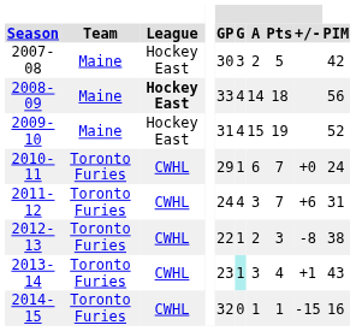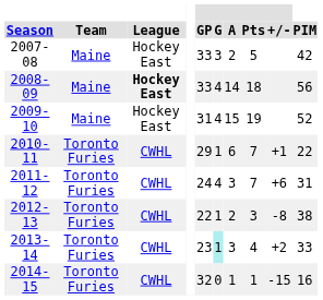2007-08 | GP: 30 -> 33
2010-11 | +/-: +0 -> +1
2010-11 | PIM: 24 -> 22
2013-14 | +/-: +1 -> +2
2013-14 | PIM: 43 -> 33
